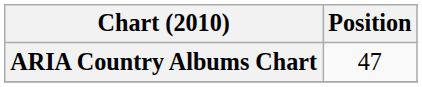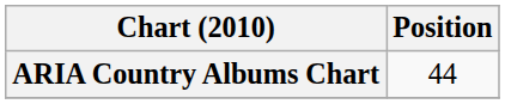ARIA Country Albums Chart | Position: 47 -> 44
